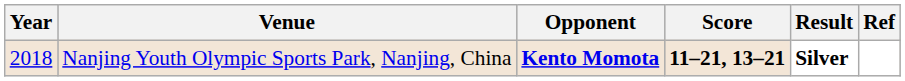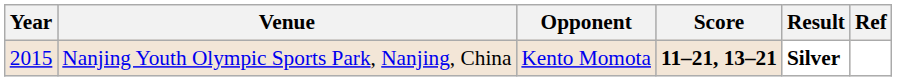Nanjing Youth Olympic Sports Park, Nanjing, China | Year: 2018 -> 2015
Nanjing Youth Olympic Sports Park, Nanjing, China | Opponent: bold -> normal
